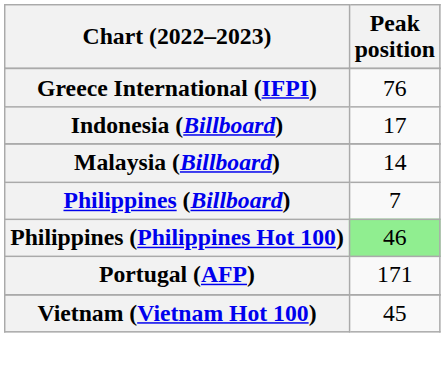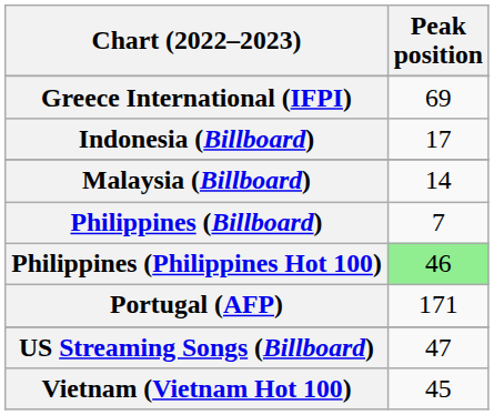Greece International (IFPI) | Peak position: 76 -> 69
+ row: US Streaming Songs (Billboard) | 47
